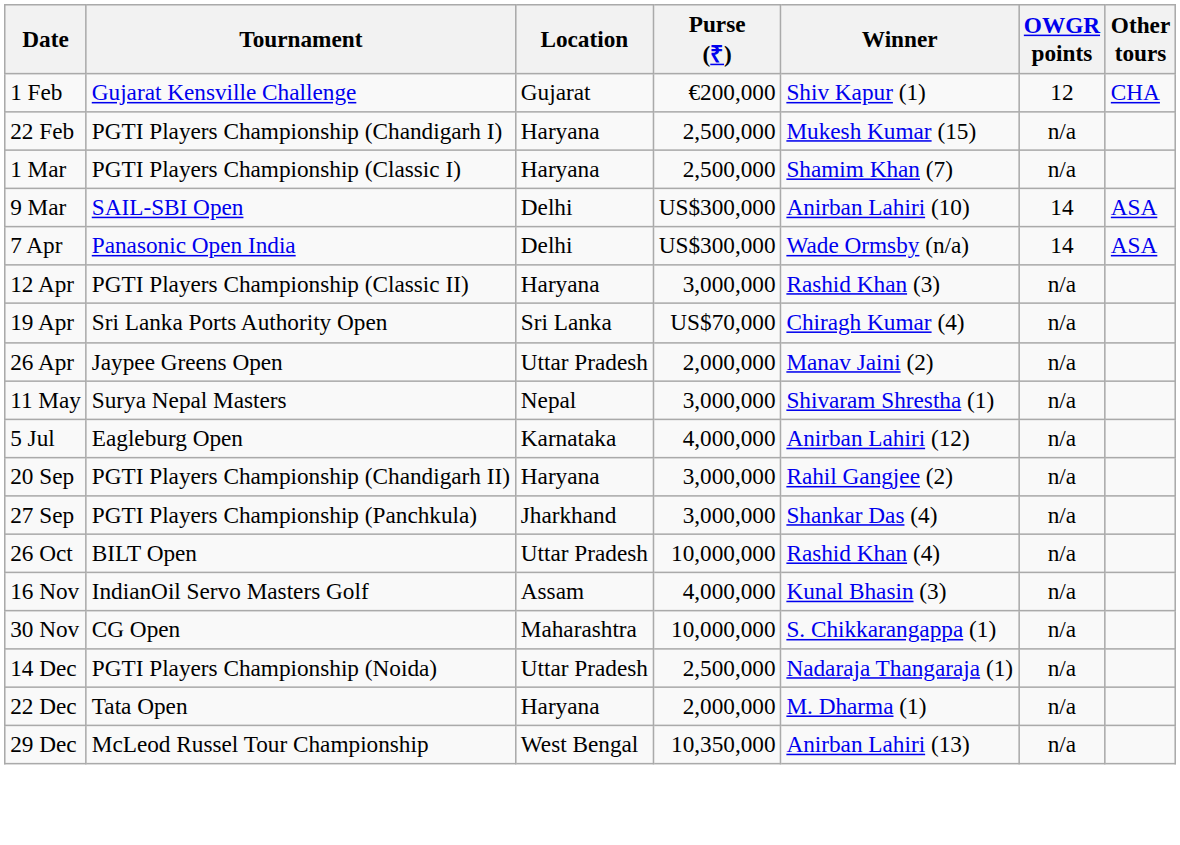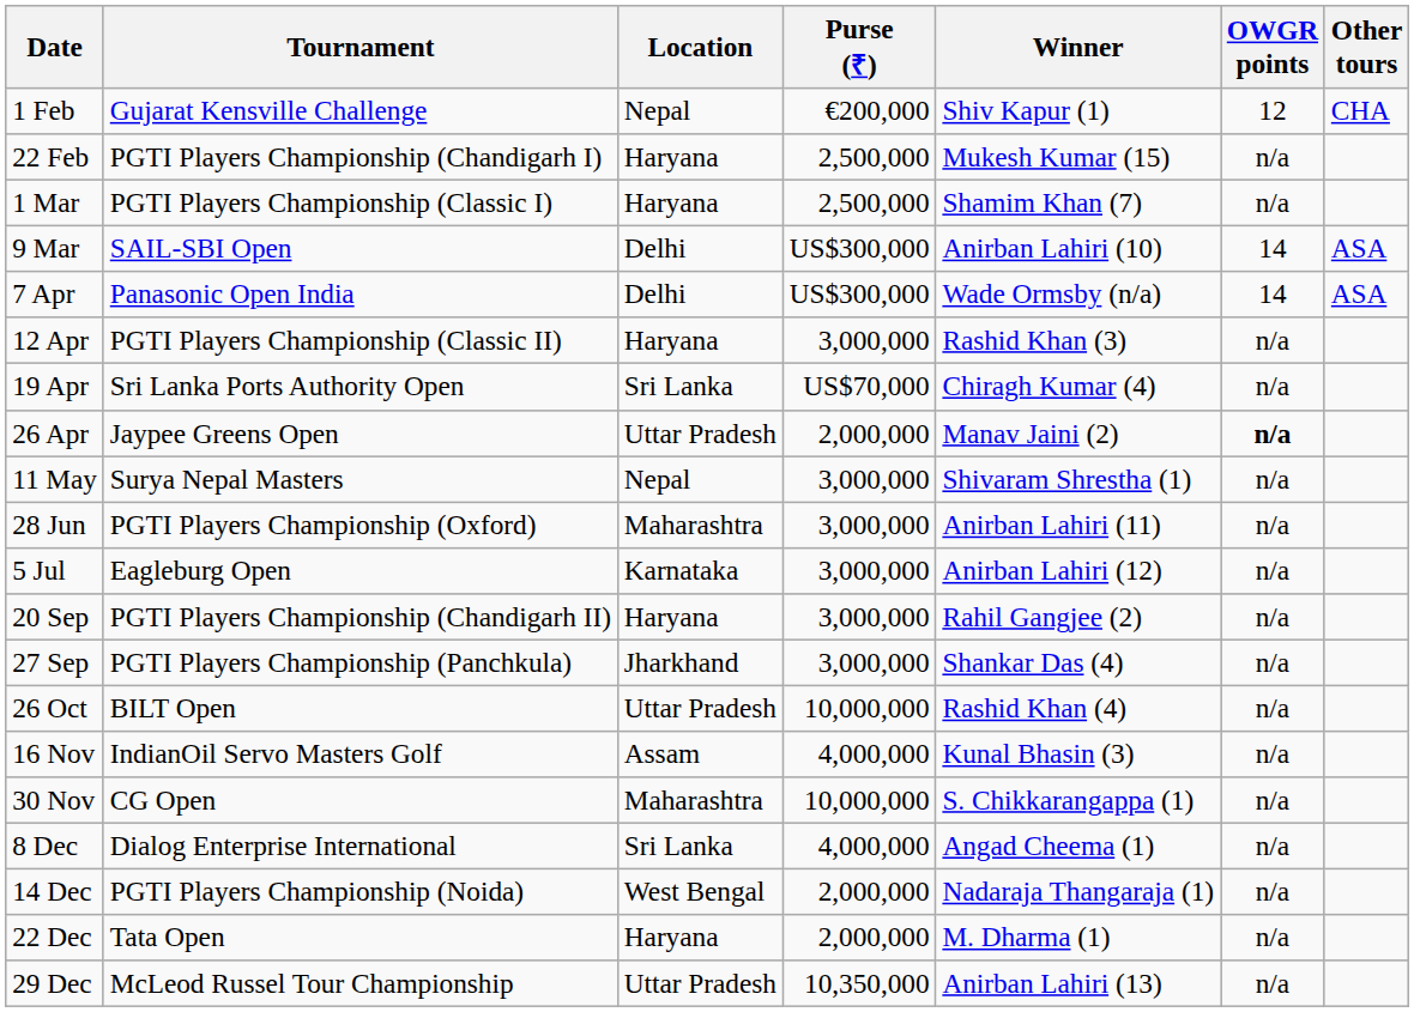1 Feb | Location: Gujarat -> Nepal
26 Apr | OWGR points: normal -> bold
+ row: 28 Jun | PGTI Players Championship (Oxford) | Maharashtra | 3,000,000 | Anirban Lahiri (11) | n/a
5 Jul | Purse (₹): 4,000,000 -> 3,000,000
+ row: 8 Dec | Dialog Enterprise International | Sri Lanka | 4,000,000 | Angad Cheema (1) | n/a
14 Dec | Location: Uttar Pradesh -> West Bengal
14 Dec | Purse (₹): 2,500,000 -> 2,000,000
29 Dec | Location: West Bengal -> Uttar Pradesh
